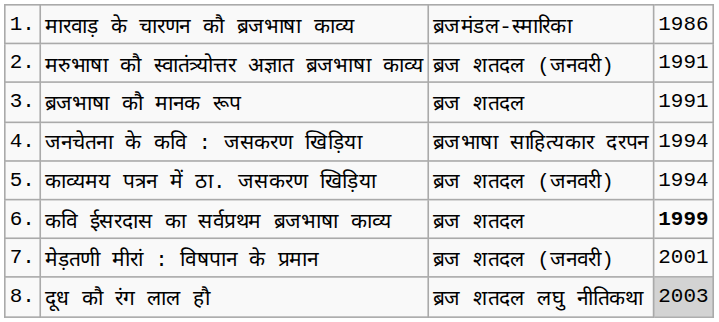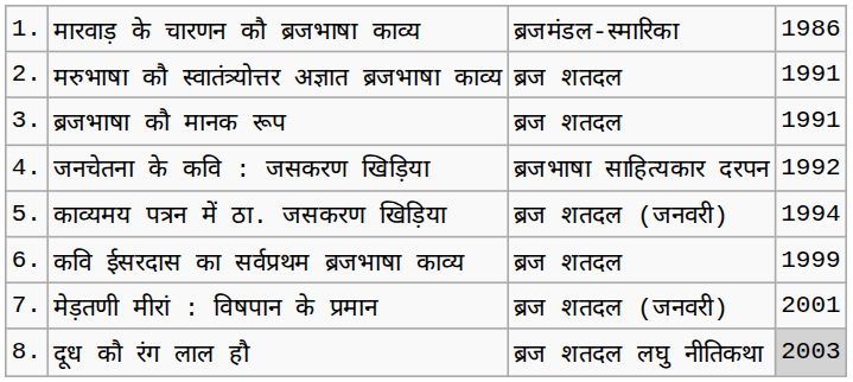मरुभाषा कौ स्वातंत्र्योत्तर अज्ञात ब्रजभाषा काव्य | column 3: ब्रज शतदल (जनवरी) -> ब्रज शतदल
जनचेतना के कवि : जसकरण खिड़िया | column 4: 1994 -> 1992
कवि ईसरदास का सर्वप्रथम ब्रजभाषा काव्य | column 4: bold -> normal
